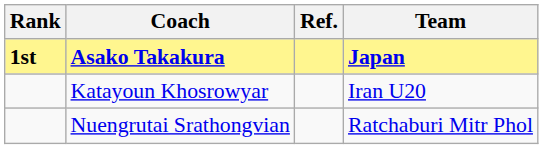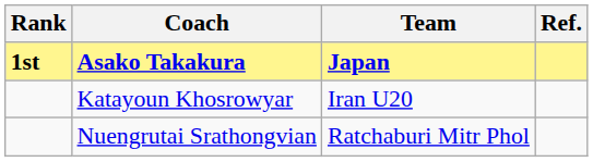columns swapped: Team <-> Ref.
